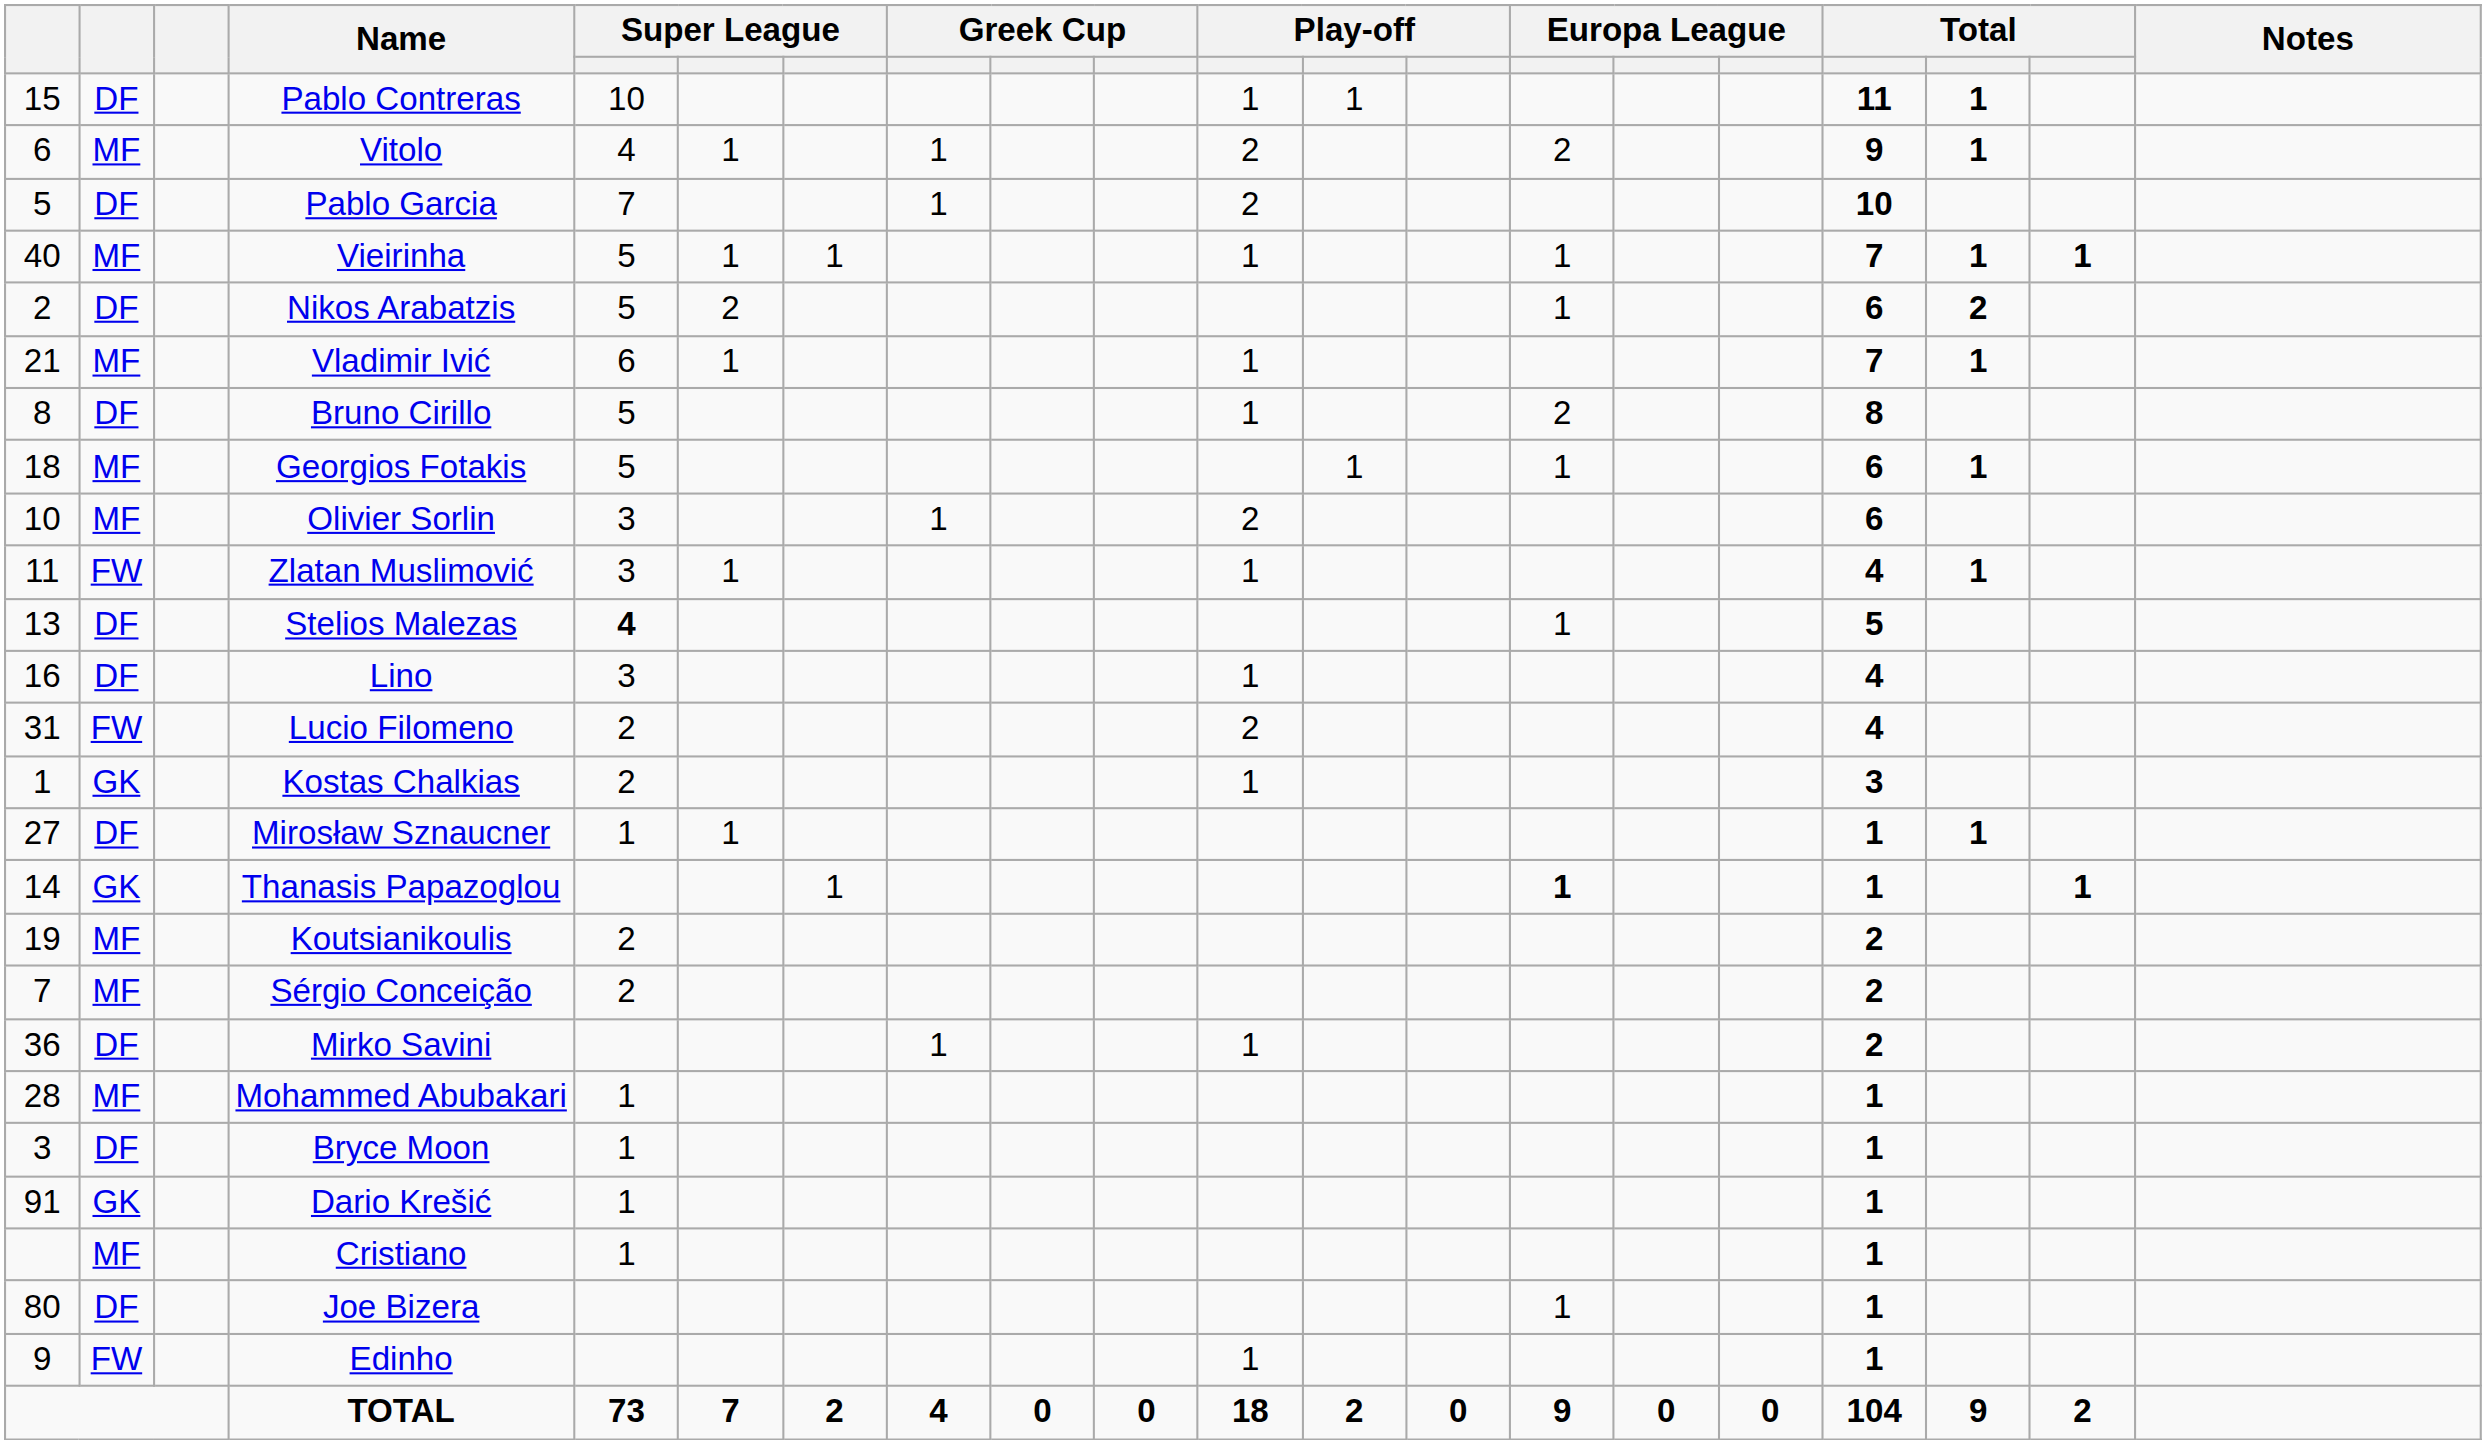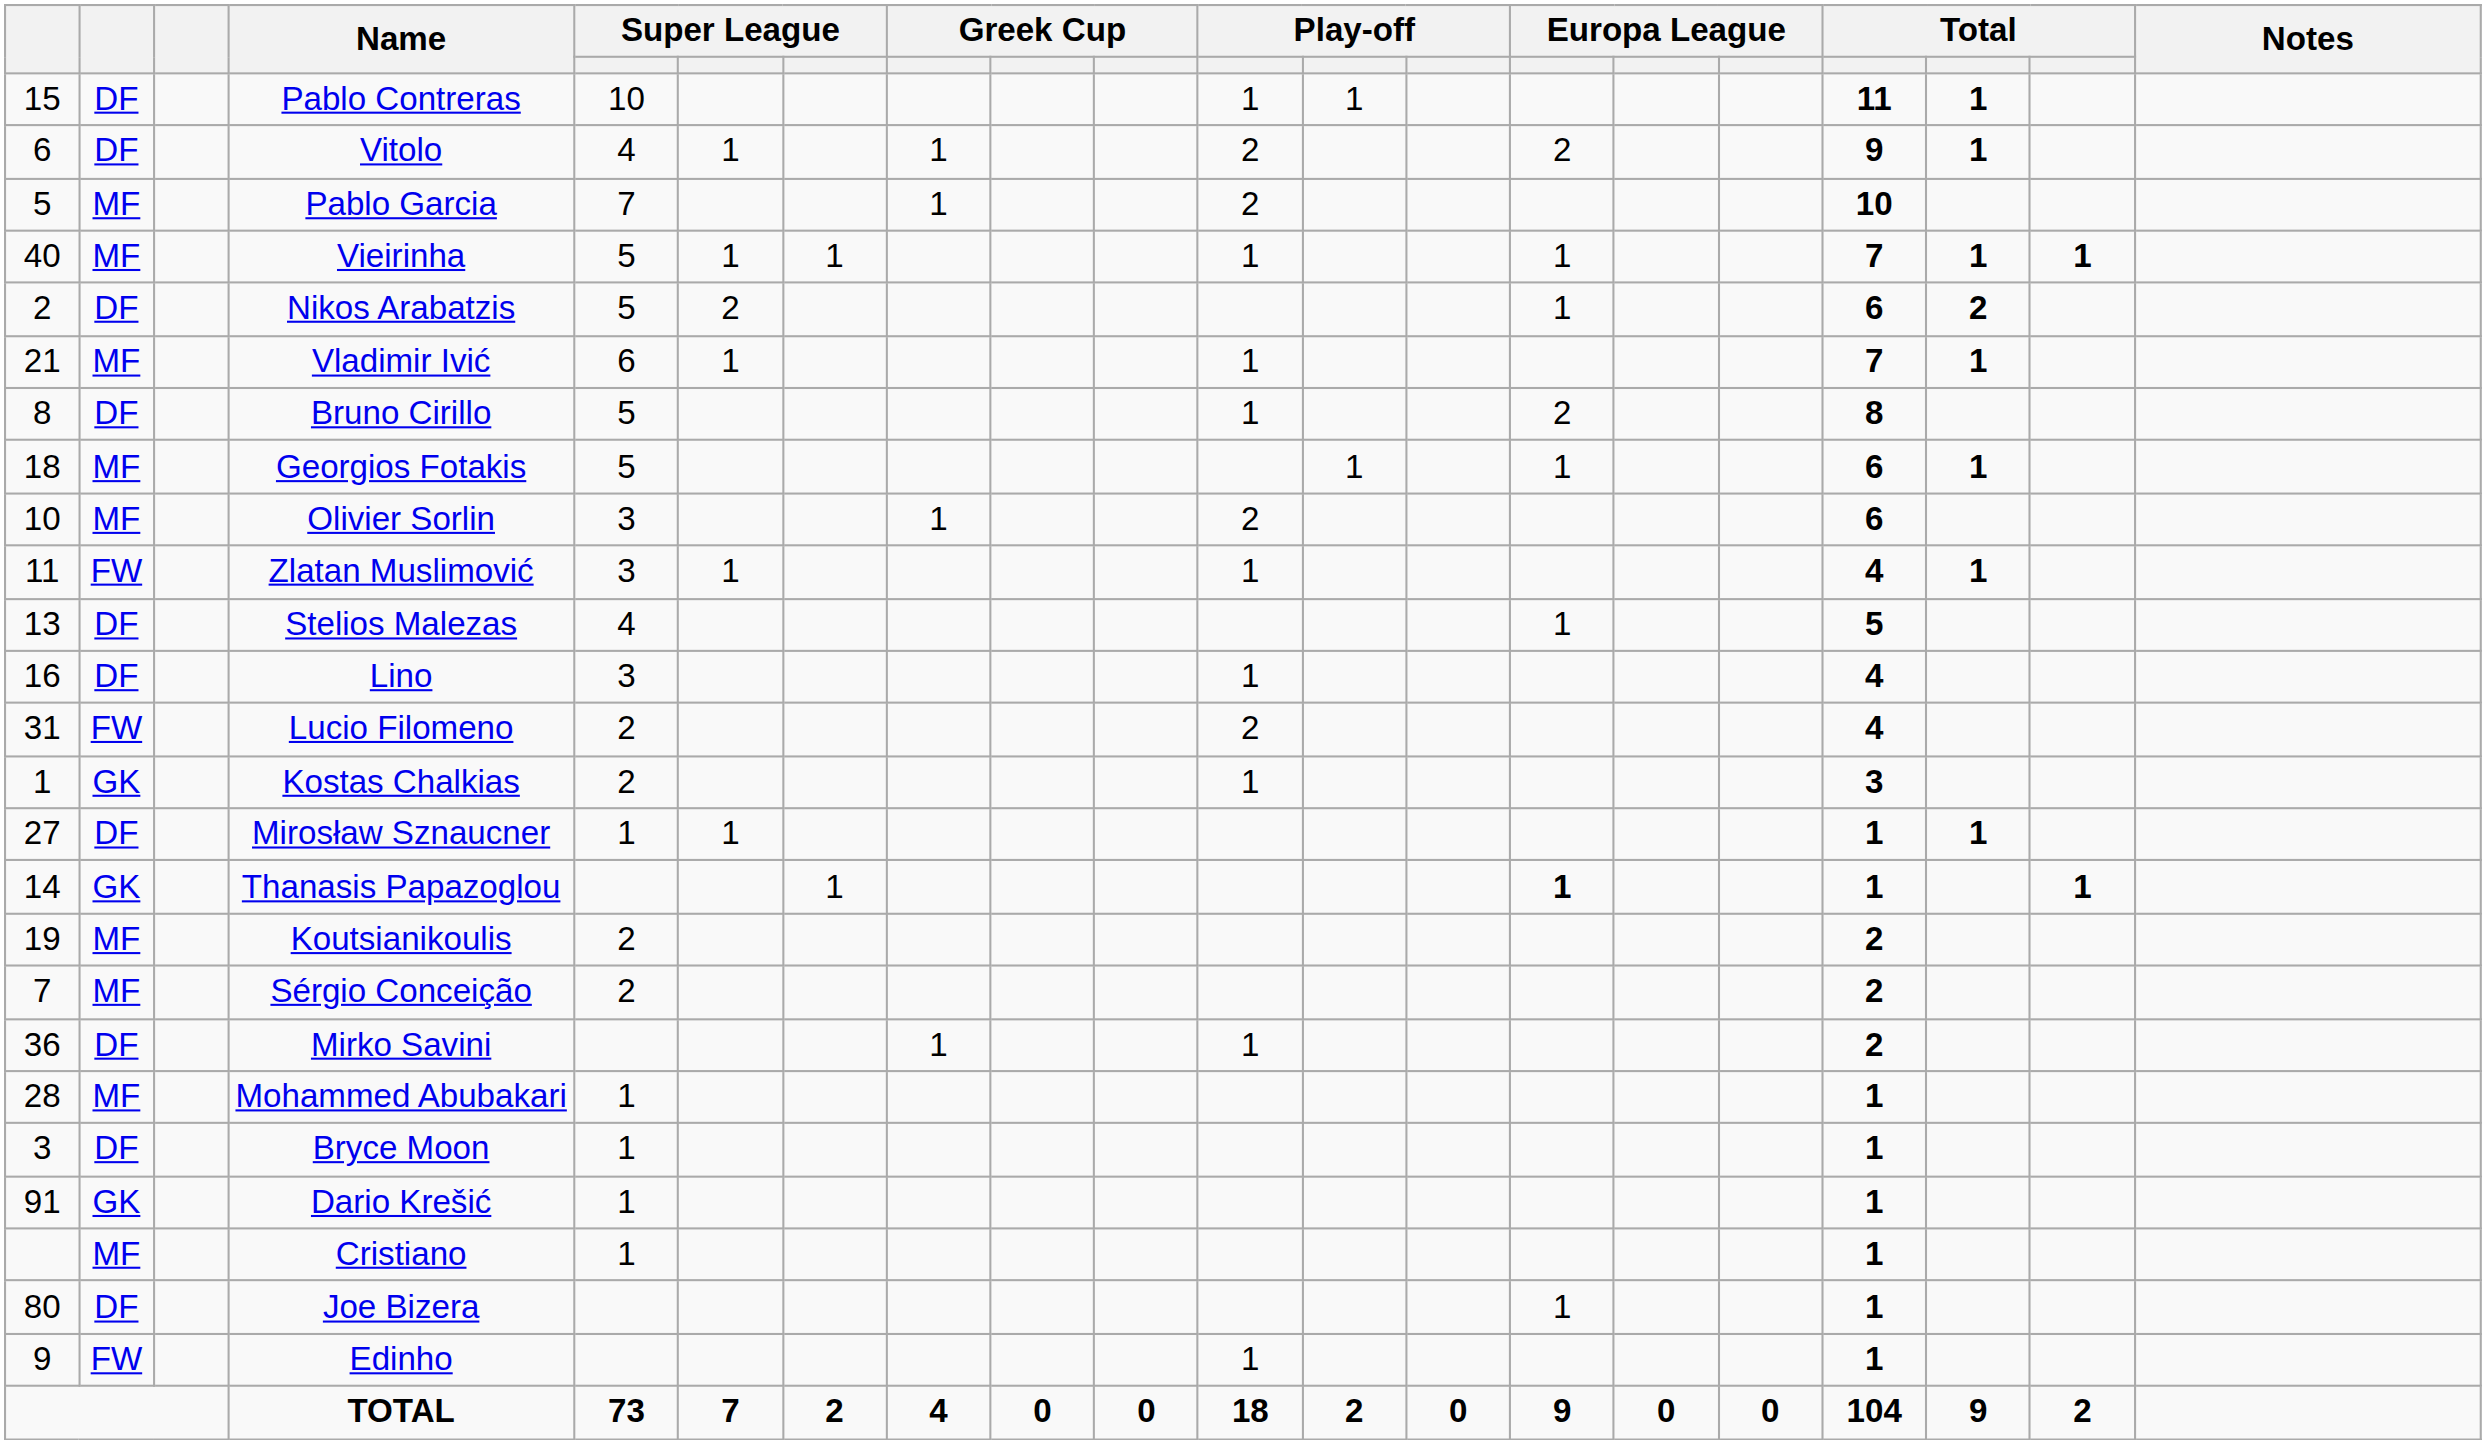Vitolo | column 2: MF -> DF
Pablo Garcia | column 2: DF -> MF
Stelios Malezas | column 5: bold -> normal
